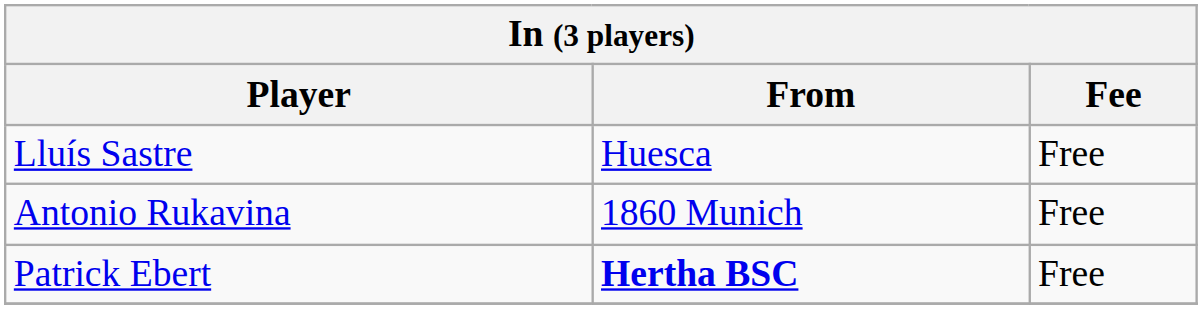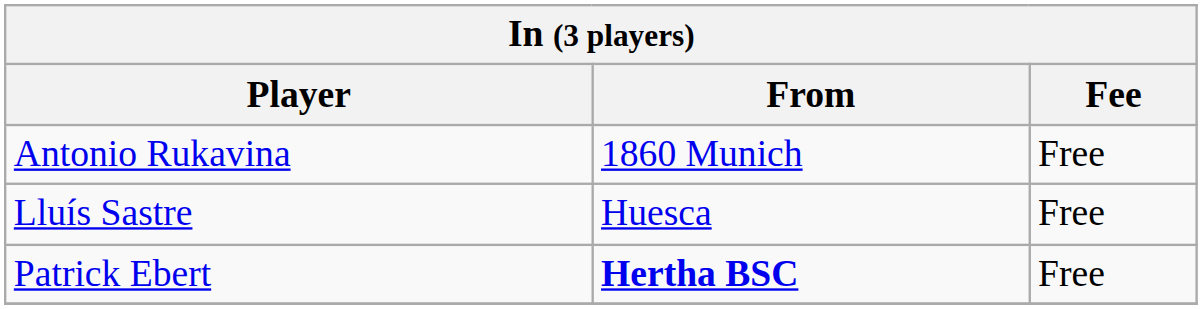rows swapped: Lluís Sastre <-> Antonio Rukavina
